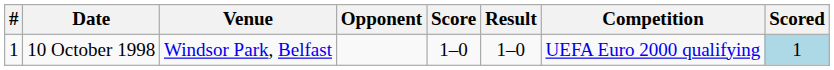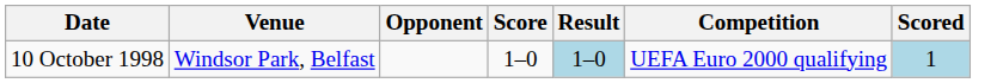- column: # | 1
10 October 1998 | Result: no background -> lightblue background
